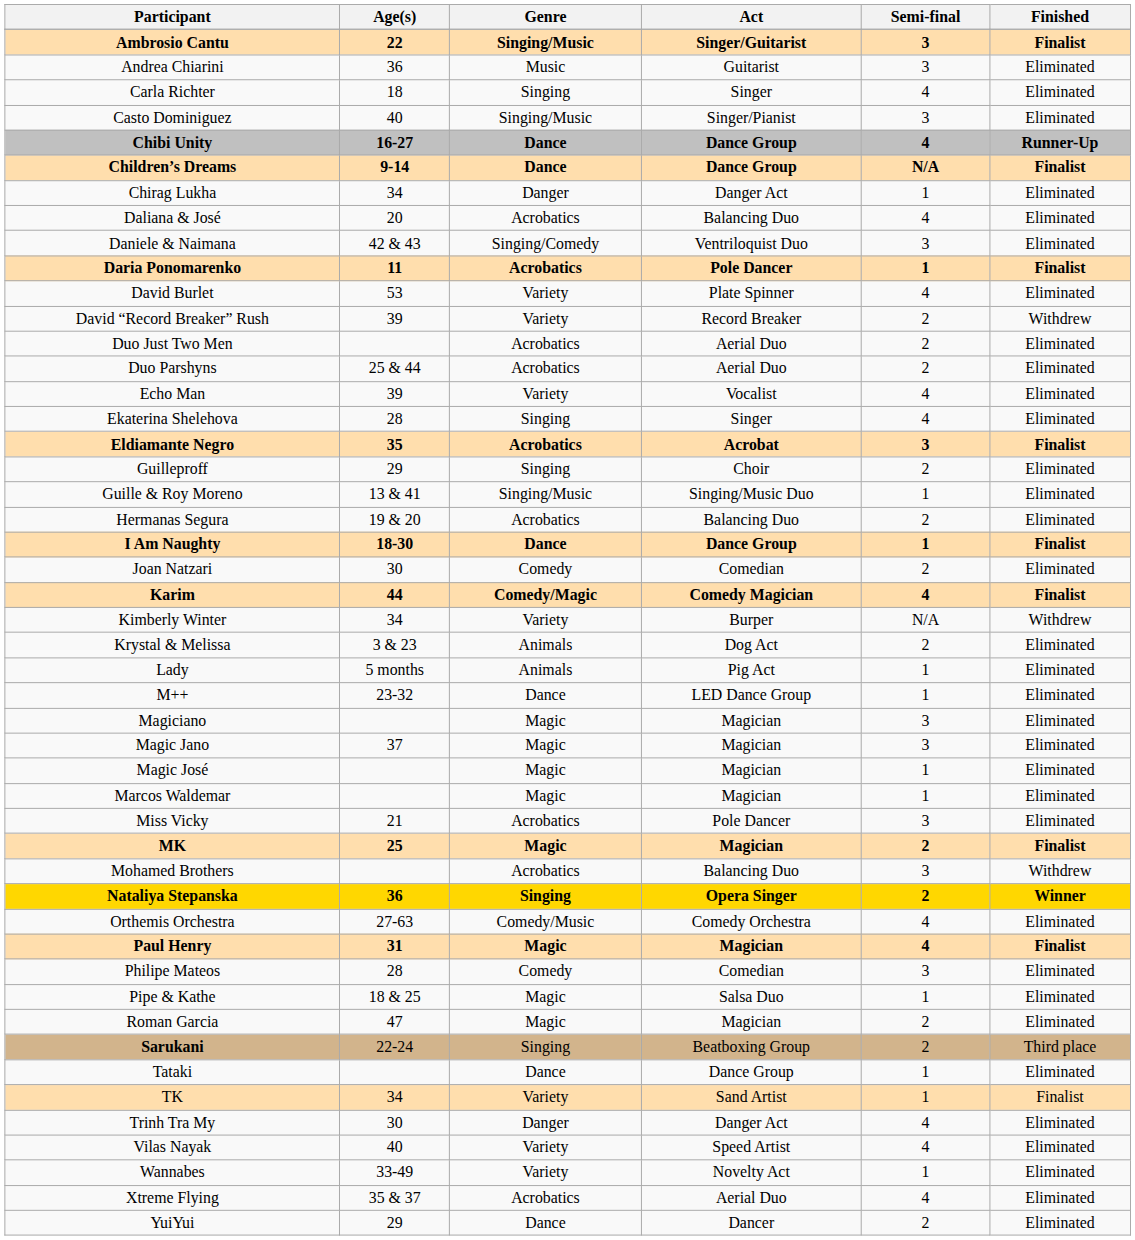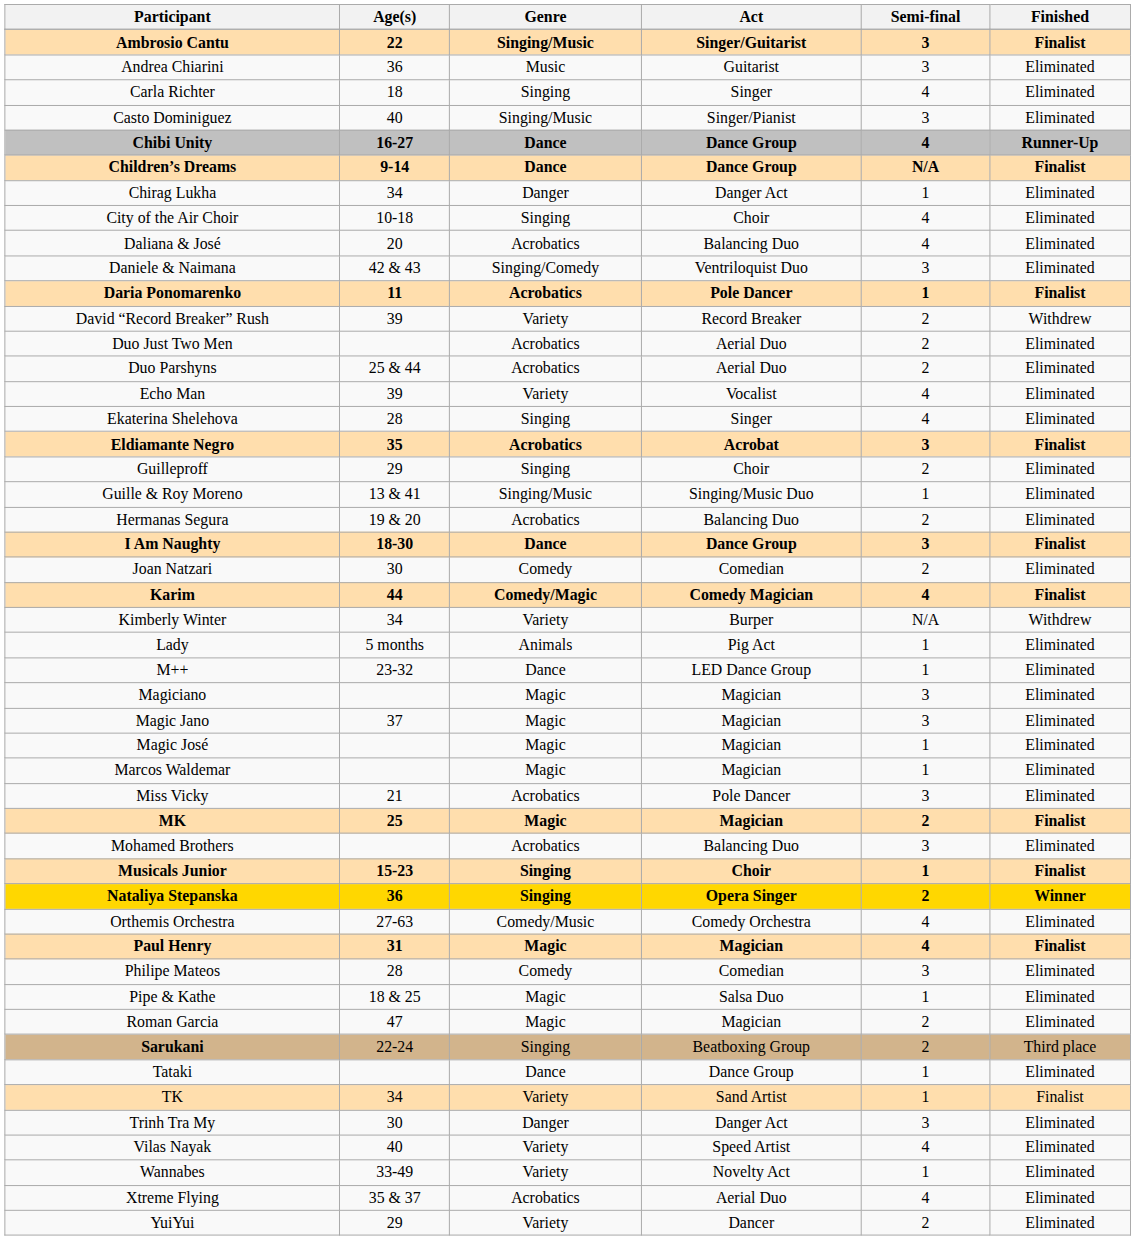+ row: City of the Air Choir | 10-18 | Singing | Choir | 4 | Eliminated
- row: David Burlet | 53 | Variety | Plate Spinner | 4 | Eliminated
I Am Naughty | Semi-final: 1 -> 3
- row: Krystal & Melissa | 3 & 23 | Animals | Dog Act | 2 | Eliminated
Mohamed Brothers | Finished: Withdrew -> Eliminated
+ row: Musicals Junior | 15-23 | Singing | Choir | 1 | Finalist
Trinh Tra My | Semi-final: 4 -> 3
YuiYui | Genre: Dance -> Variety
